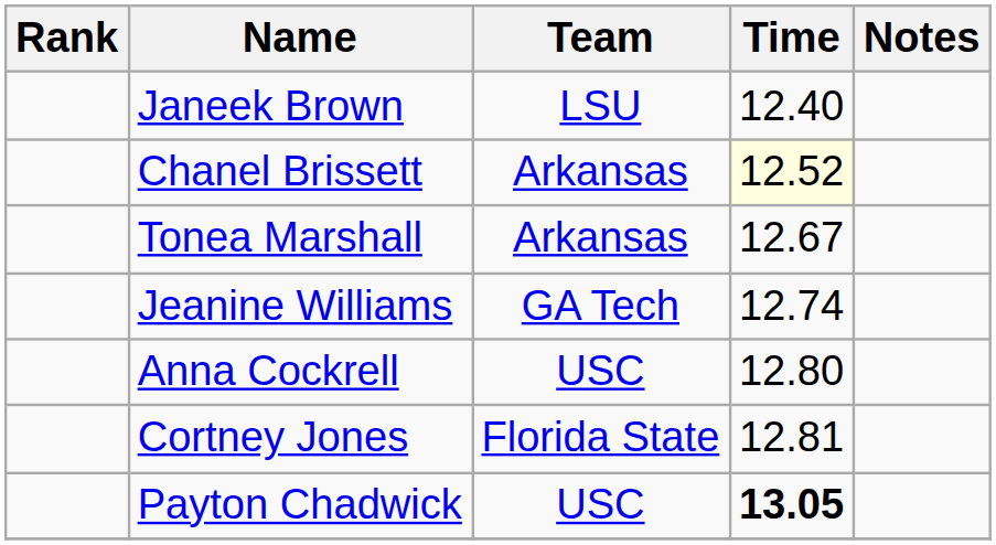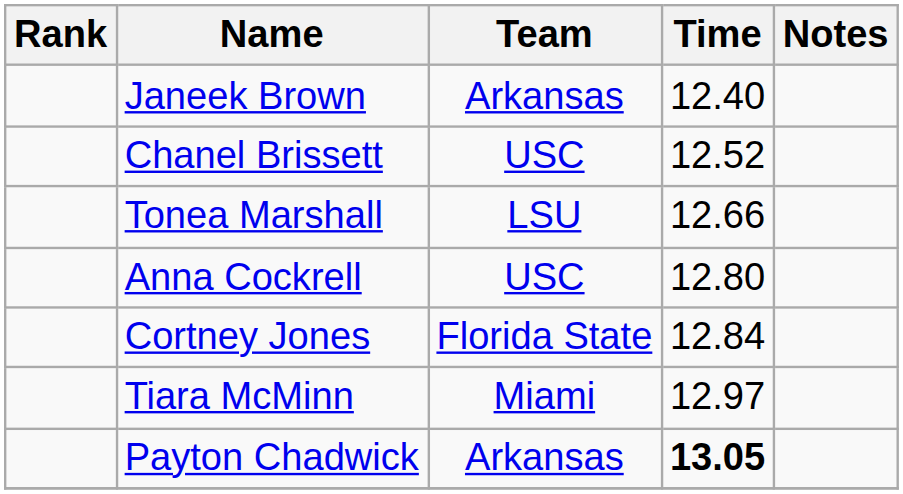Janeek Brown | Team: LSU -> Arkansas
Chanel Brissett | Team: Arkansas -> USC
Chanel Brissett | Time: lightyellow background -> no background
Tonea Marshall | Team: Arkansas -> LSU
Tonea Marshall | Time: 12.67 -> 12.66
- row: Jeanine Williams | GA Tech | 12.74
Cortney Jones | Time: 12.81 -> 12.84
+ row: Tiara McMinn | Miami | 12.97
Payton Chadwick | Team: USC -> Arkansas
